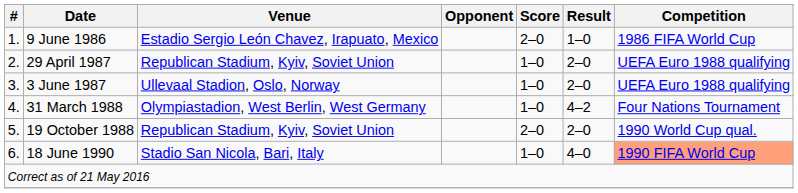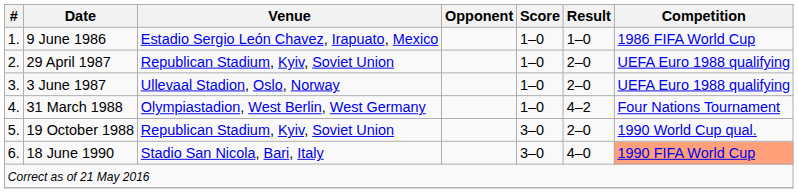9 June 1986 | Score: 2–0 -> 1–0
19 October 1988 | Score: 2–0 -> 3–0
18 June 1990 | Score: 1–0 -> 3–0
